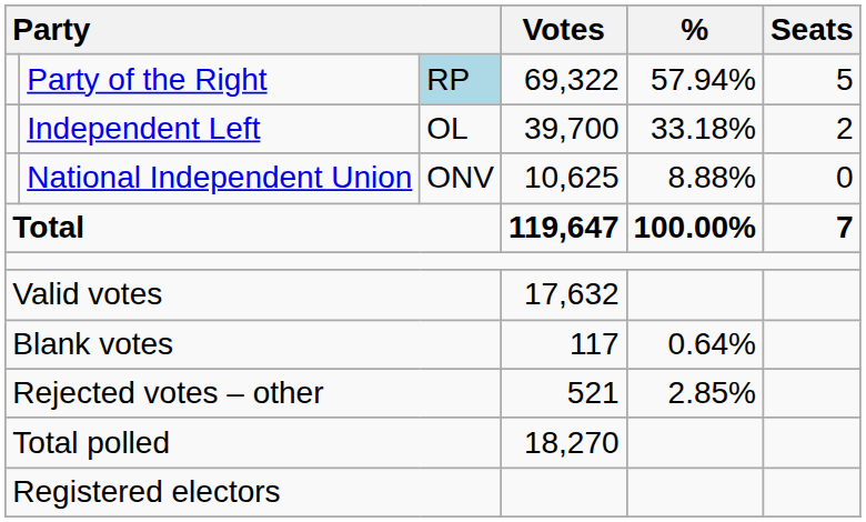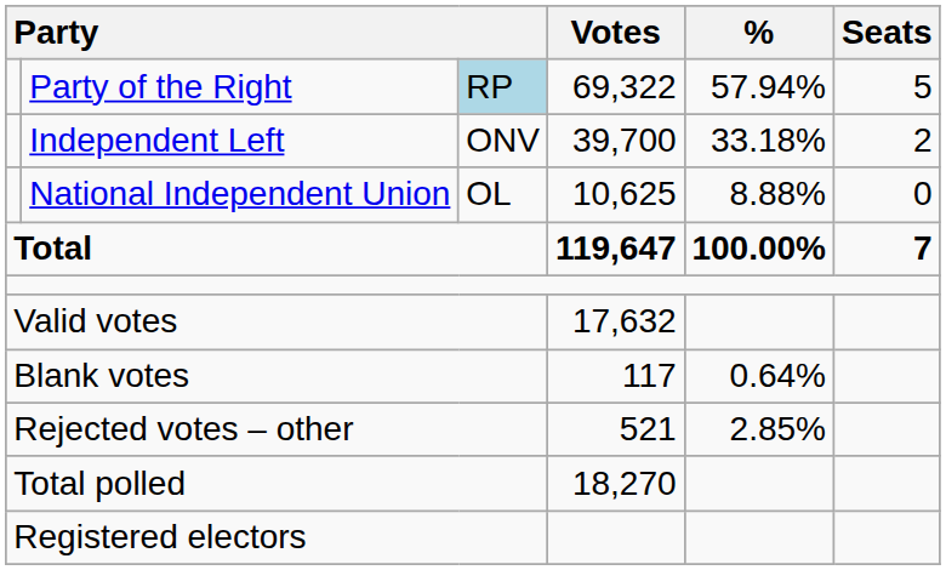Independent Left | column 3: OL -> ONV
National Independent Union | column 3: ONV -> OL
